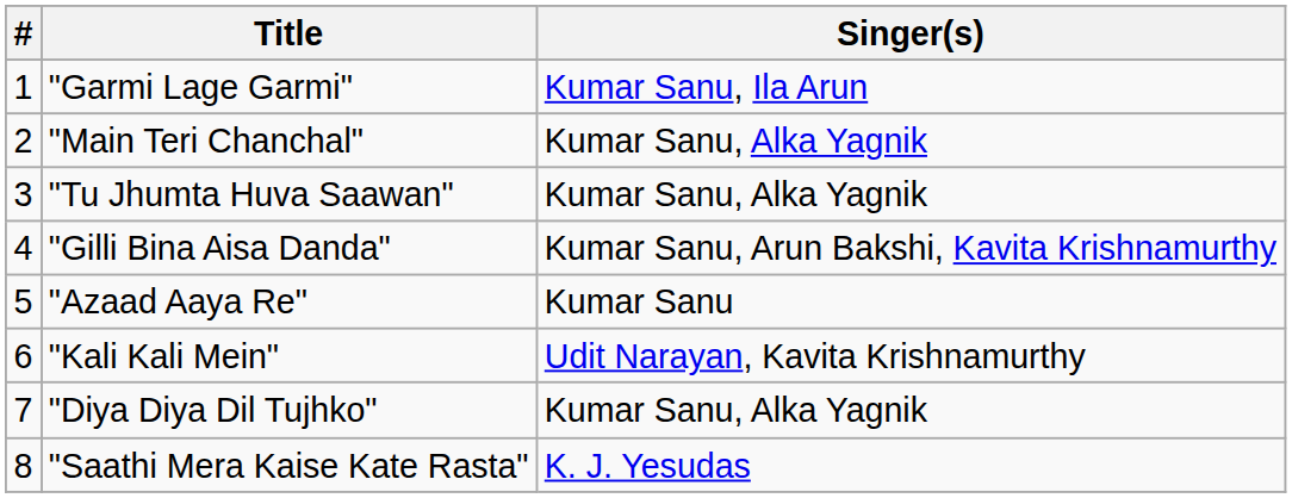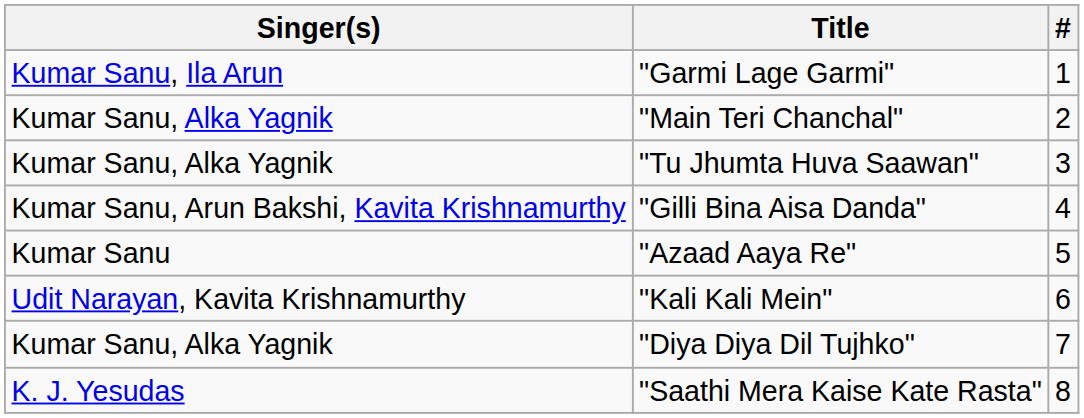columns swapped: # <-> Singer(s)
